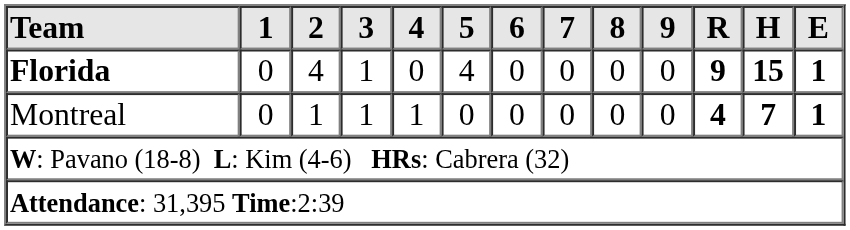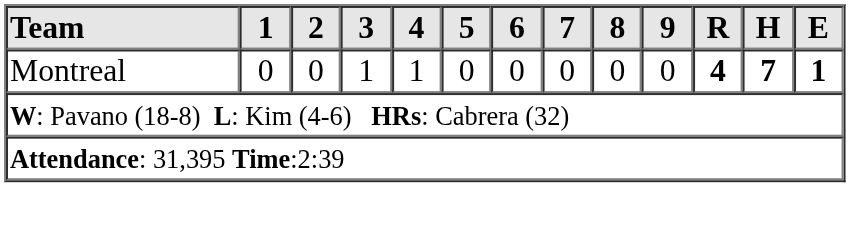- row: Florida | 0 | 4 | 1 | 0 | 4 | 0 | 0 | 0 | 0 | 9 | 15 | 1
Montreal | 2: 1 -> 0
